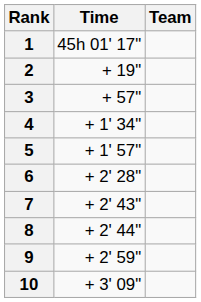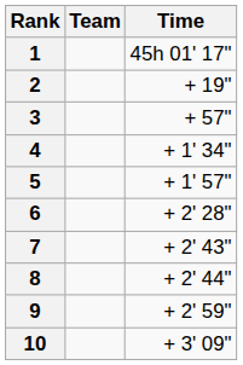columns swapped: Team <-> Time
